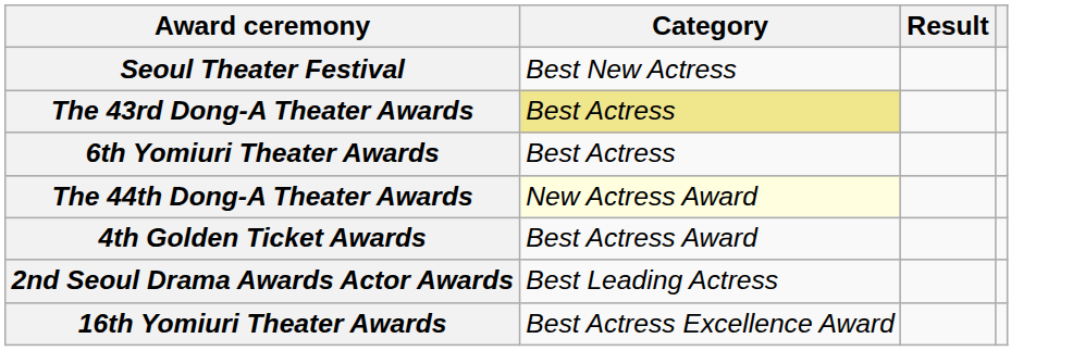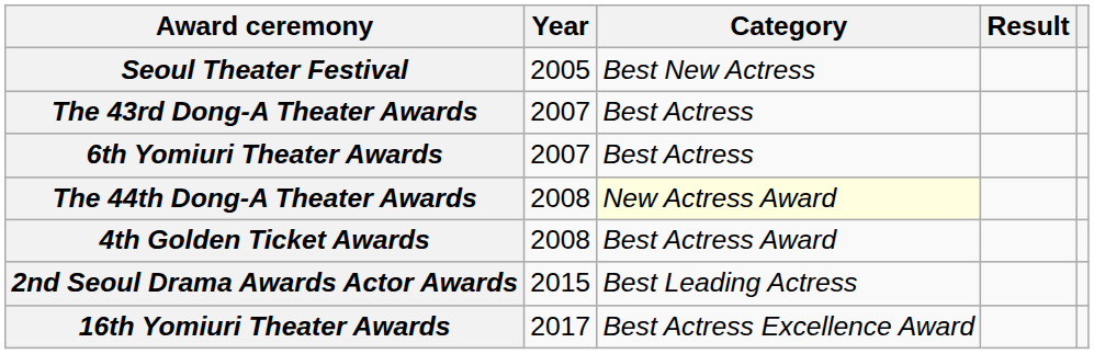+ column: Year | 2005 | 2007 | 2007 | 2008 | 2008 | 2015 | 2017
The 43rd Dong-A Theater Awards | Category: khaki background -> no background
